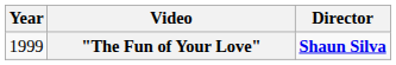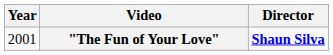"The Fun of Your Love" | Year: 1999 -> 2001
